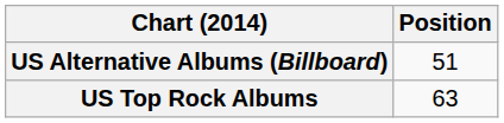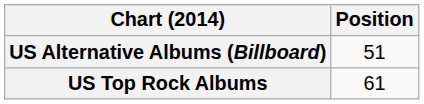US Top Rock Albums | Position: 63 -> 61
